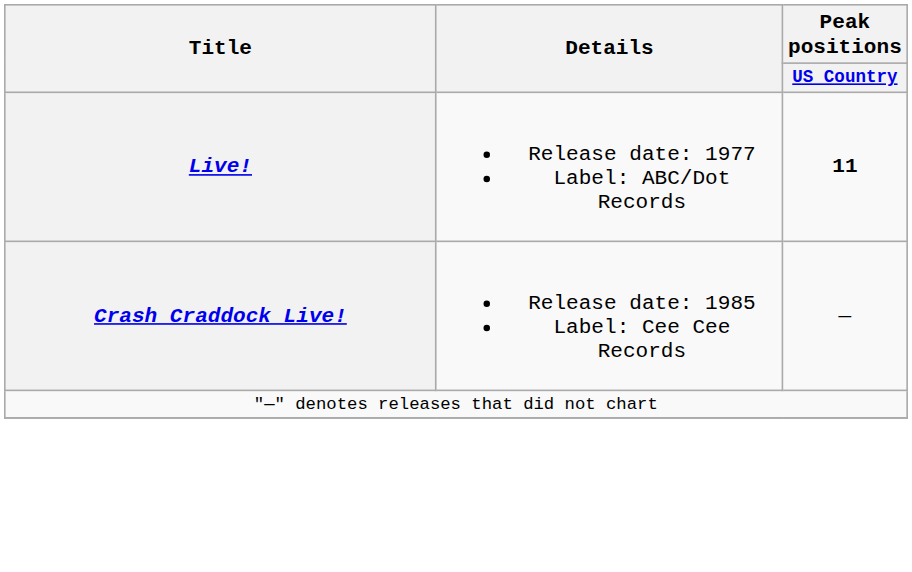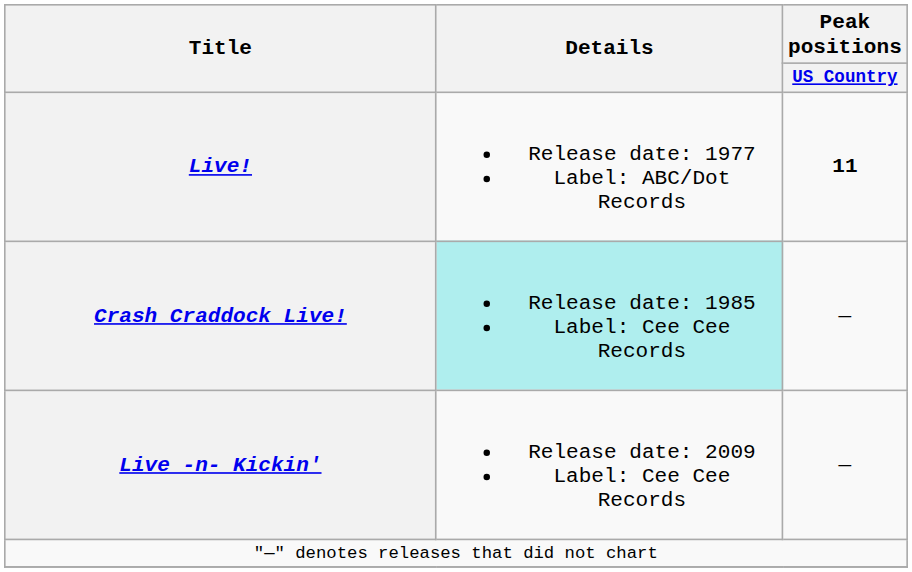Crash Craddock Live! | Details: no background -> paleturquoise background
+ row: Live -n- Kickin' | Release date: 2009 Label: Cee Cee Records | —
